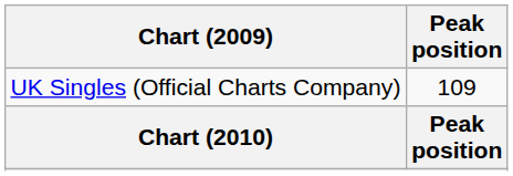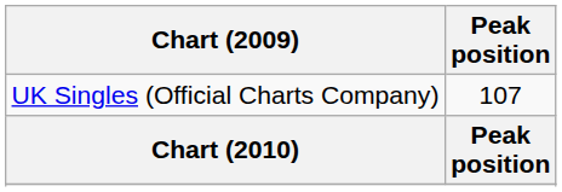UK Singles (Official Charts Company) | Peak position: 109 -> 107
